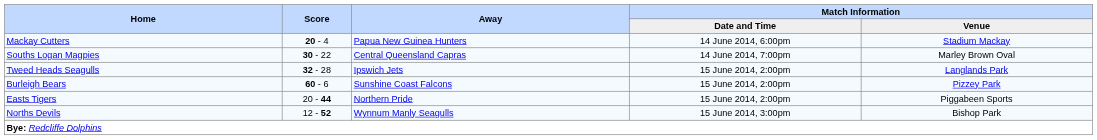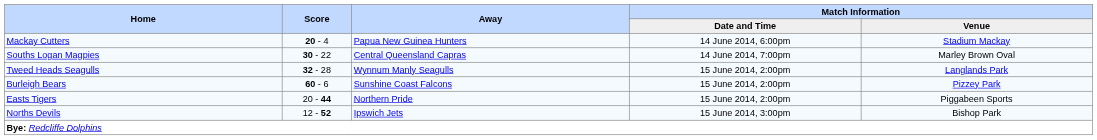Tweed Heads Seagulls | Away: Ipswich Jets -> Wynnum Manly Seagulls
Norths Devils | Away: Wynnum Manly Seagulls -> Ipswich Jets
